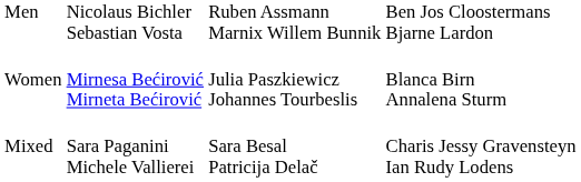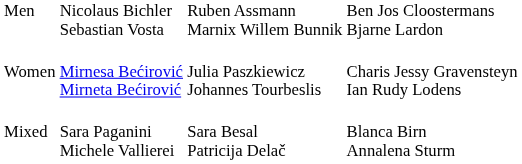Women | column 4: Blanca Birn Annalena Sturm -> Charis Jessy Gravensteyn Ian Rudy Lodens
Mixed | column 4: Charis Jessy Gravensteyn Ian Rudy Lodens -> Blanca Birn Annalena Sturm
